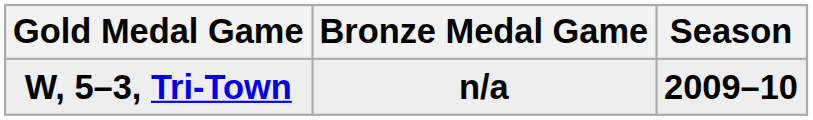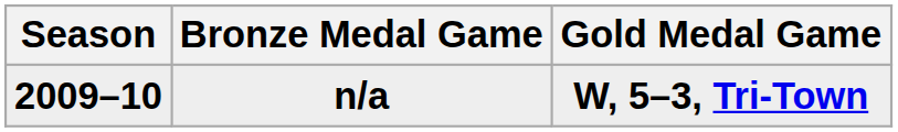columns swapped: Season <-> Gold Medal Game
